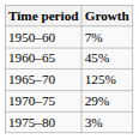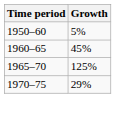1950–60 | Growth: 7% -> 5%
- row: 1975–80 | 3%
